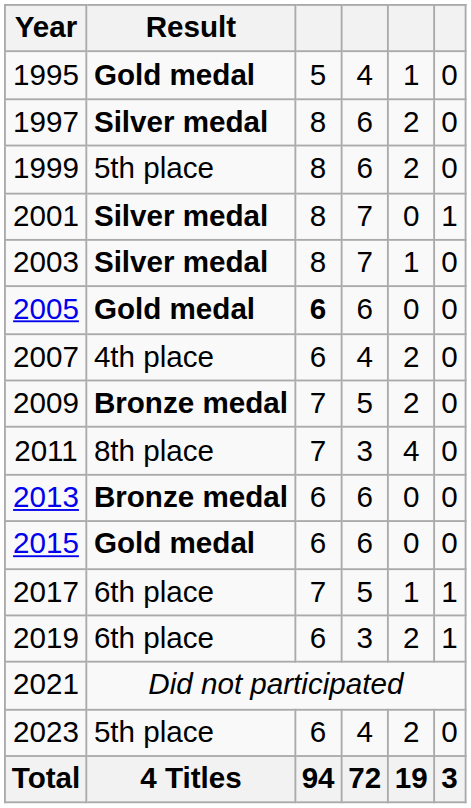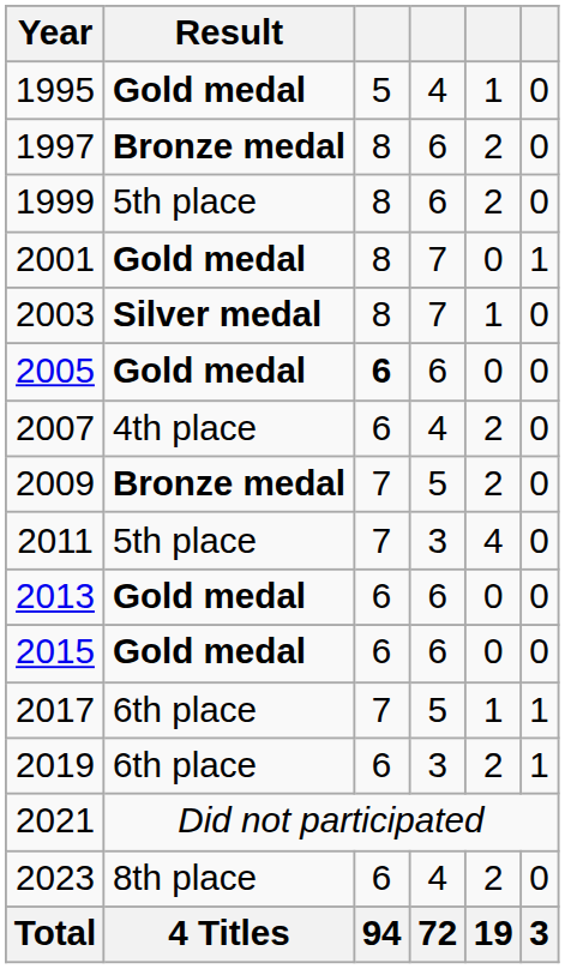1997 | Result: Silver medal -> Bronze medal
2001 | Result: Silver medal -> Gold medal
2011 | Result: 8th place -> 5th place
2013 | Result: Bronze medal -> Gold medal
2023 | Result: 5th place -> 8th place
